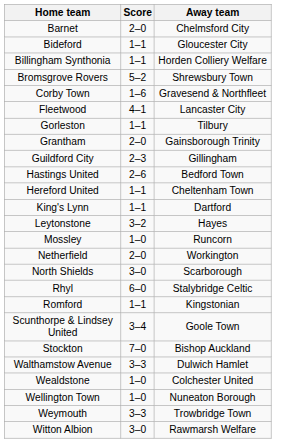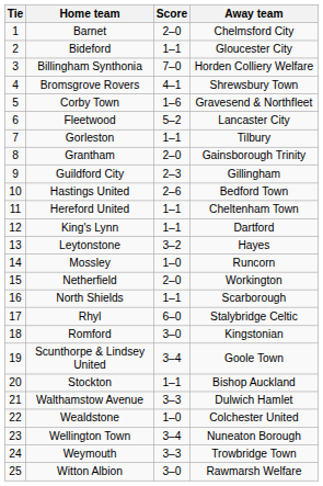+ column: Tie | 1 | 2 | 3 | 4 | 5 | 6 | 7 | 8 | 9 | 10 | 11 | 12 | 13 | 14 | 15 | 16 | 17 | 18 | 19 | 20 | 21 | 22 | 23 | 24 | 25
Billingham Synthonia | Score: 1–1 -> 7–0
Bromsgrove Rovers | Score: 5–2 -> 4–1
Fleetwood | Score: 4–1 -> 5–2
North Shields | Score: 3–0 -> 1–1
Romford | Score: 1–1 -> 3–0
Stockton | Score: 7–0 -> 1–1
Wellington Town | Score: 1–0 -> 3–4
